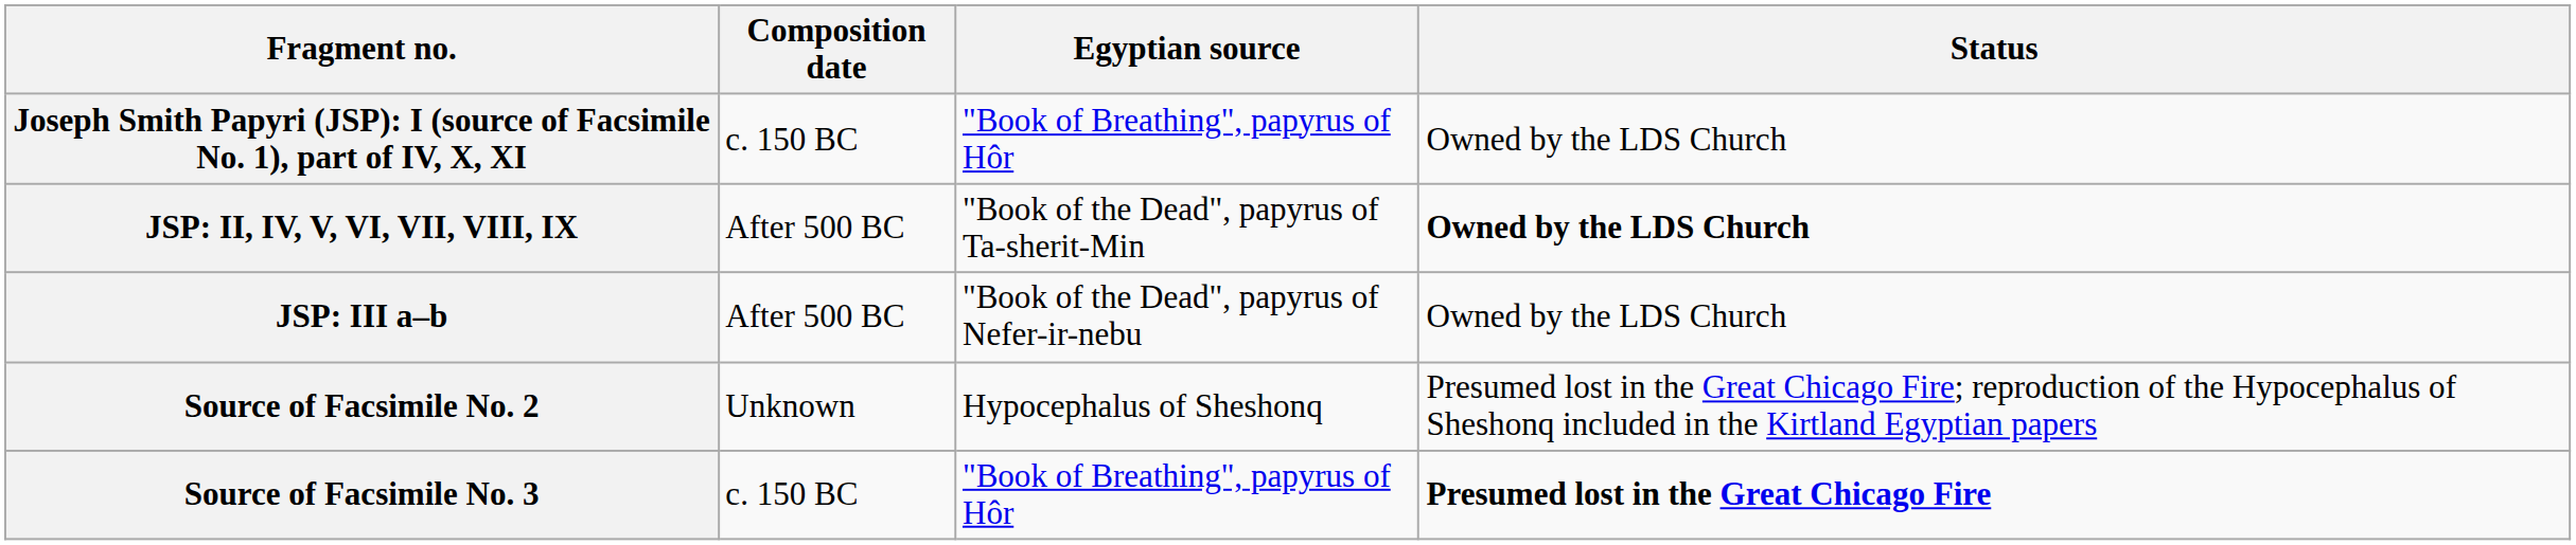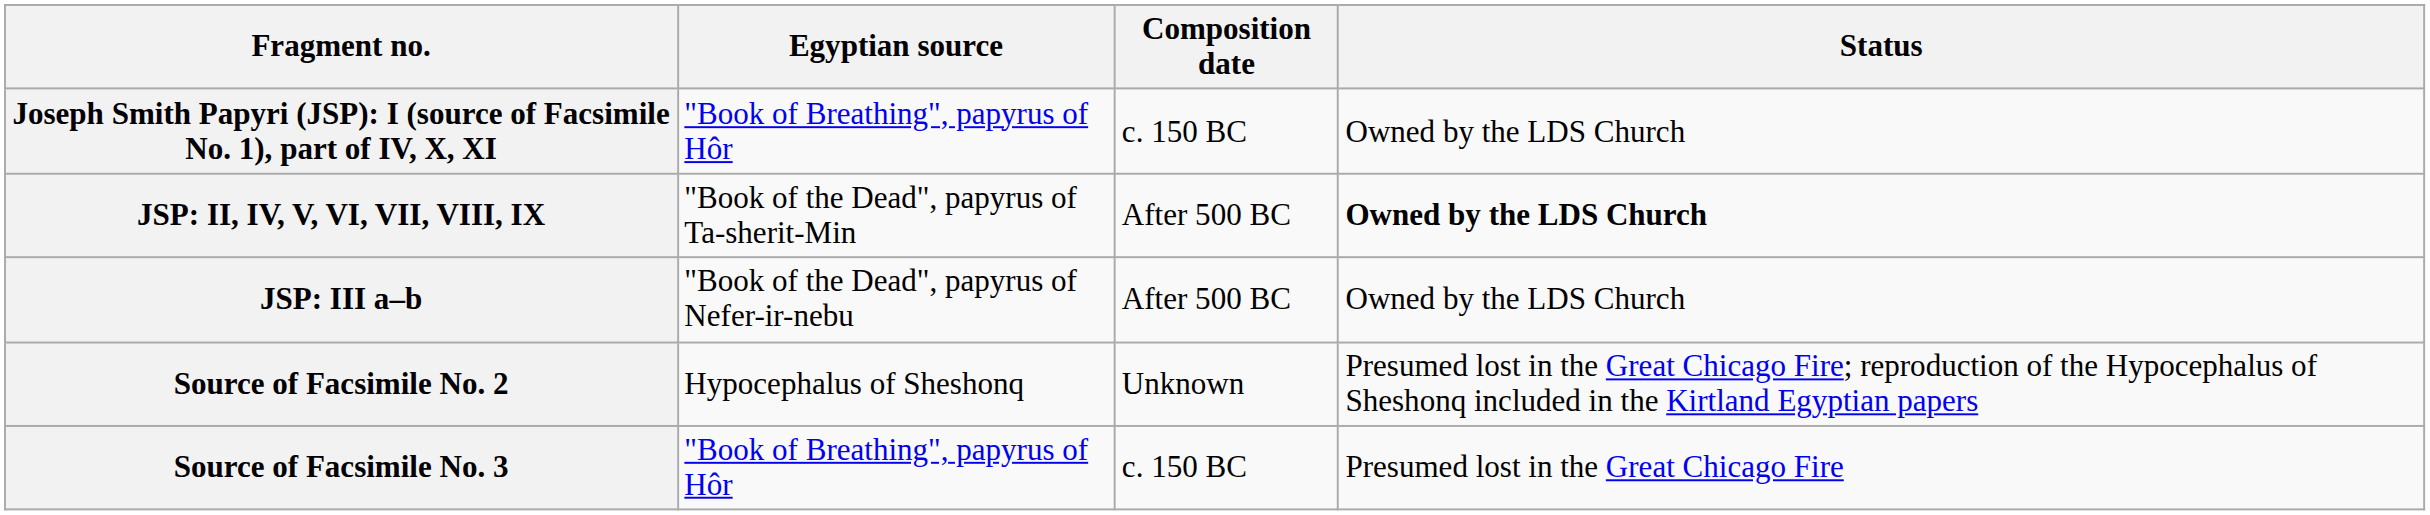columns swapped: Egyptian source <-> Composition date
Source of Facsimile No. 3 | Status: bold -> normal
